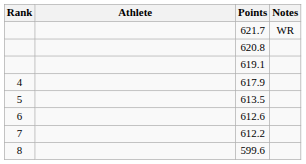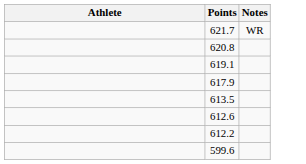- column: Rank | 4 | 5 | 6 | 7 | 8
